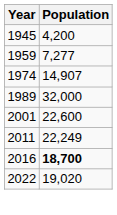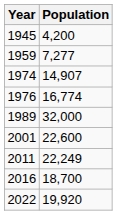+ row: 1976 | 16,774
2016 | Population: bold -> normal
2022 | Population: 19,020 -> 19,920
